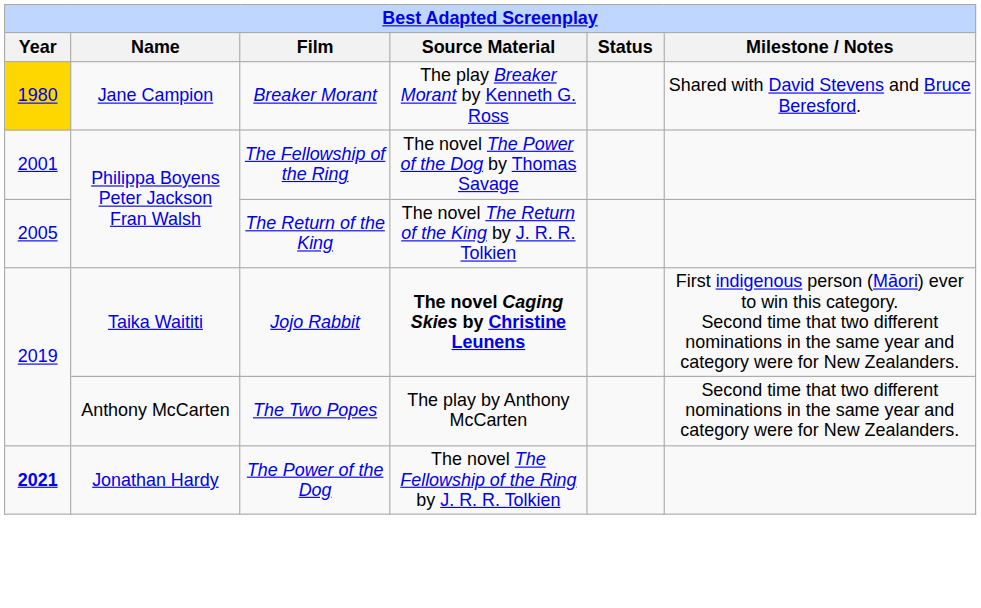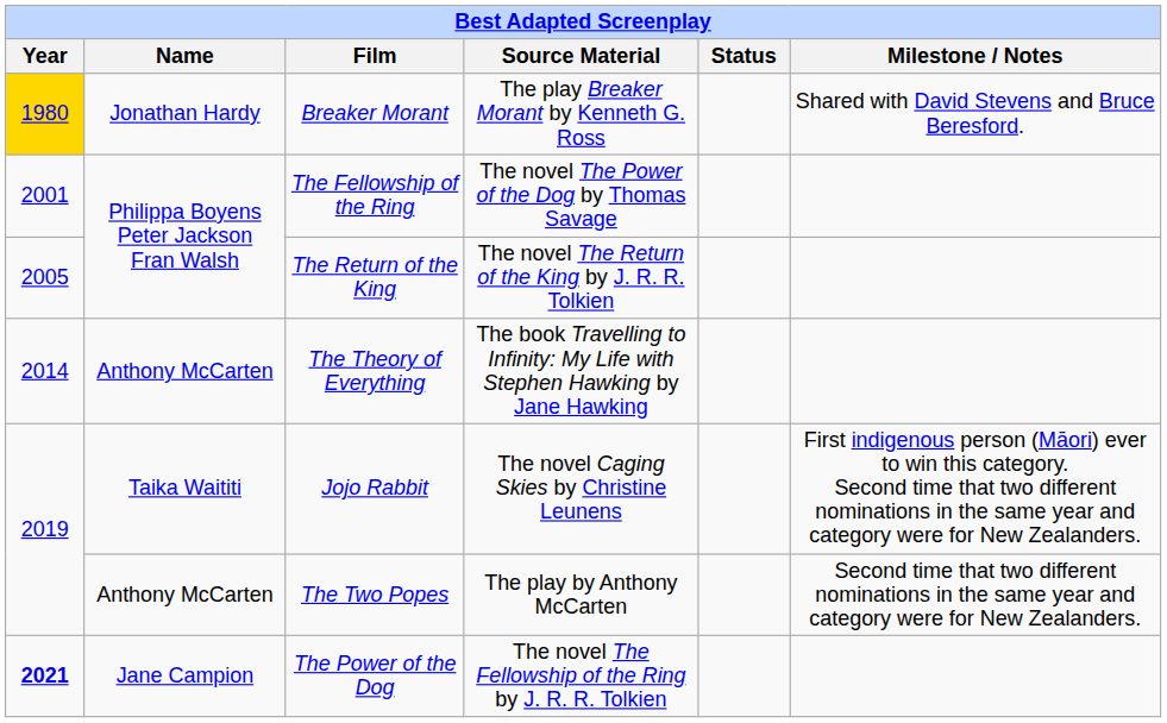Breaker Morant | Name: Jane Campion -> Jonathan Hardy
+ row: 2014 | Anthony McCarten | The Theory of Everything | The book Travelling to Infinity: My Life with Stephen Hawking by Jane Hawking
Jojo Rabbit | Source Material: bold -> normal
The Power of the Dog | Name: Jonathan Hardy -> Jane Campion
